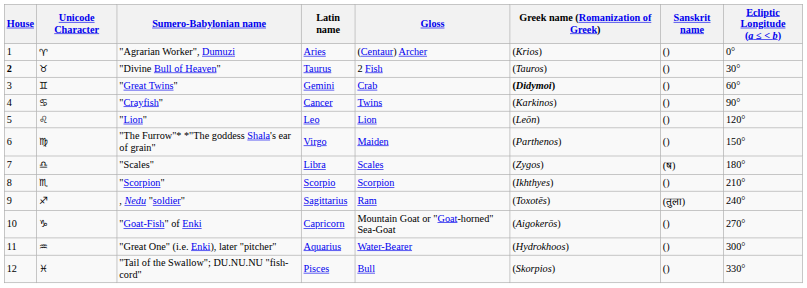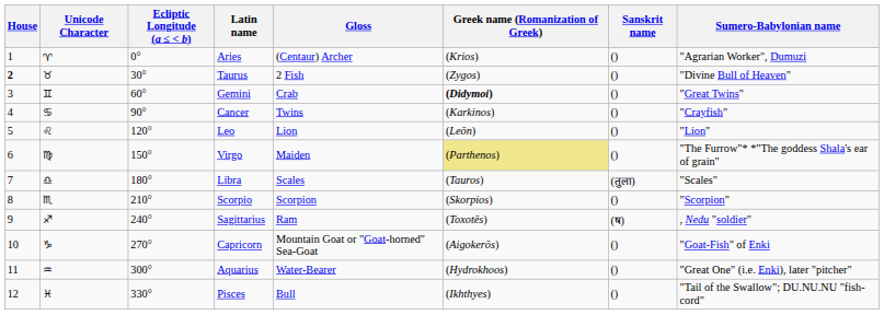columns swapped: Ecliptic Longitude (a ≤ < b) <-> Sumero-Babylonian name
Taurus | Greek name (Romanization of Greek): (Tauros) -> (Zygos)
Virgo | Greek name (Romanization of Greek): no background -> khaki background
Libra | Greek name (Romanization of Greek): (Zygos) -> (Tauros)
Libra | Sanskrit name: (ष) -> (तुला)
Scorpio | Greek name (Romanization of Greek): (Ikhthyes) -> (Skorpios)
Sagittarius | Sanskrit name: (तुला) -> (ष)
Pisces | Greek name (Romanization of Greek): (Skorpios) -> (Ikhthyes)
